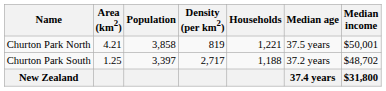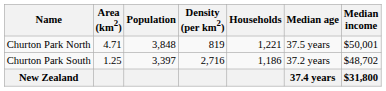Churton Park North | Area (km2): 4.21 -> 4.71
Churton Park North | Population: 3,858 -> 3,848
Churton Park South | Density (per km2): 2,717 -> 2,716
Churton Park South | Households: 1,188 -> 1,186
